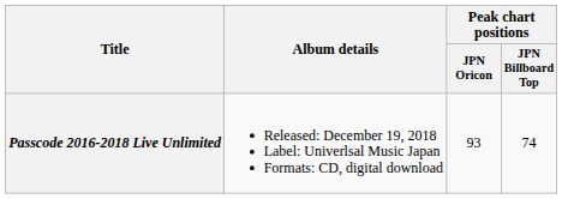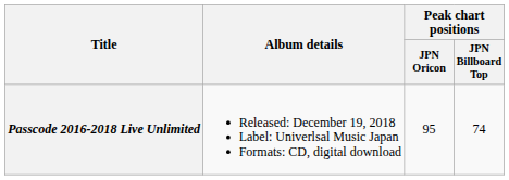Passcode 2016-2018 Live Unlimited | Peak chart positions / JPN Oricon: 93 -> 95
